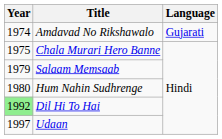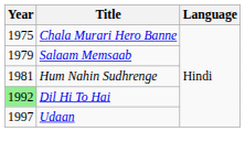- row: 1974 | Amdavad No Rikshawalo | Gujarati
Hum Nahin Sudhrenge | Year: 1980 -> 1981
